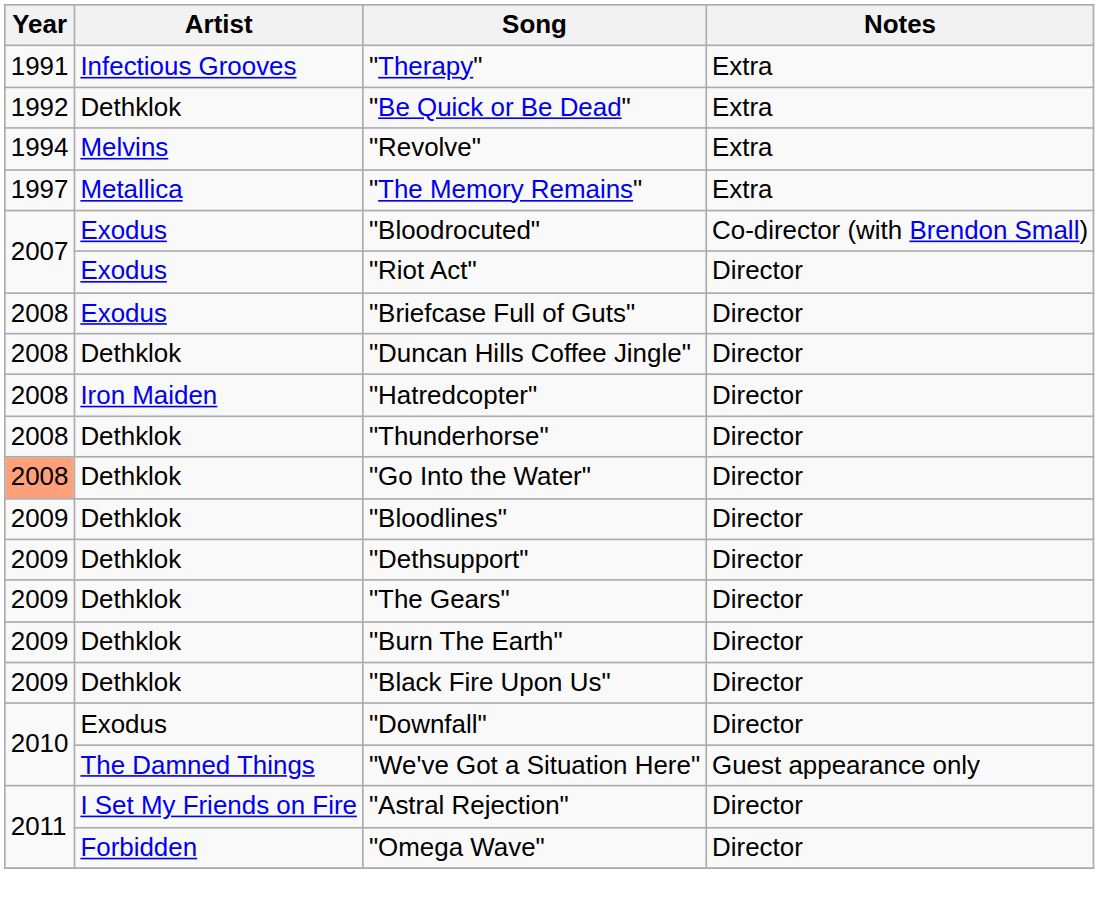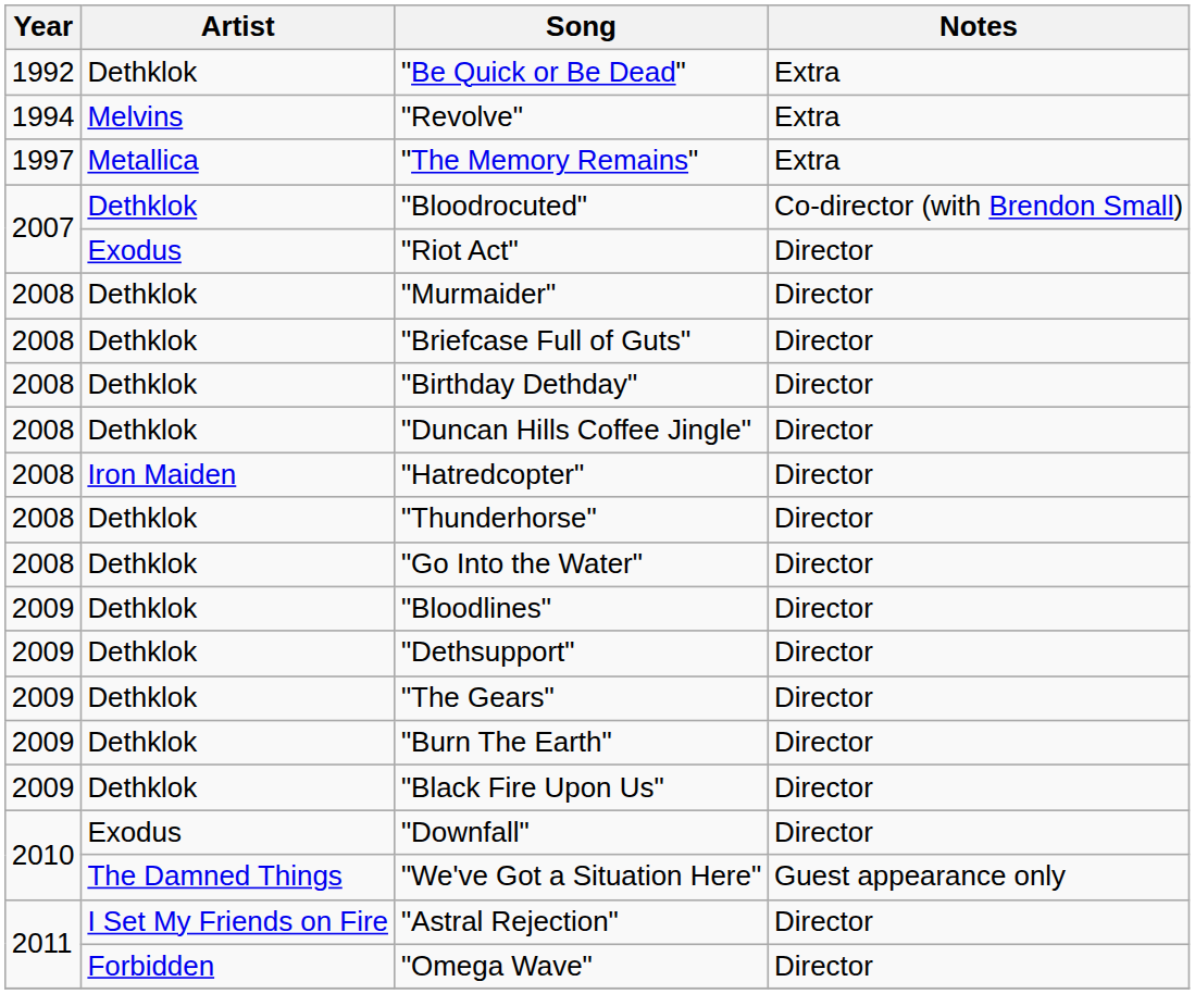- row: 1991 | Infectious Grooves | "Therapy" | Extra
"Bloodrocuted" | Artist: Exodus -> Dethklok
+ row: 2008 | Dethklok | "Murmaider" | Director
"Briefcase Full of Guts" | Artist: Exodus -> Dethklok
+ row: 2008 | Dethklok | "Birthday Dethday" | Director
"Go Into the Water" | Year: lightsalmon background -> no background
